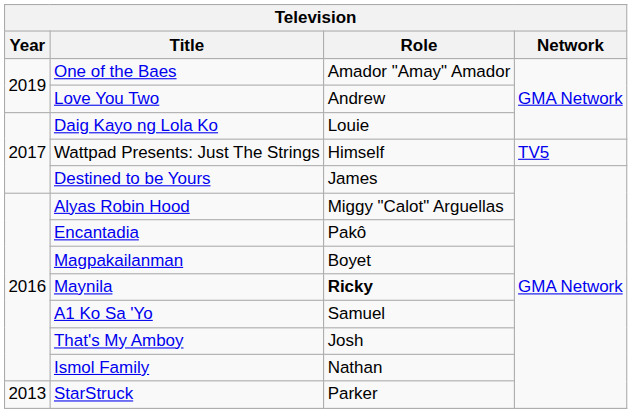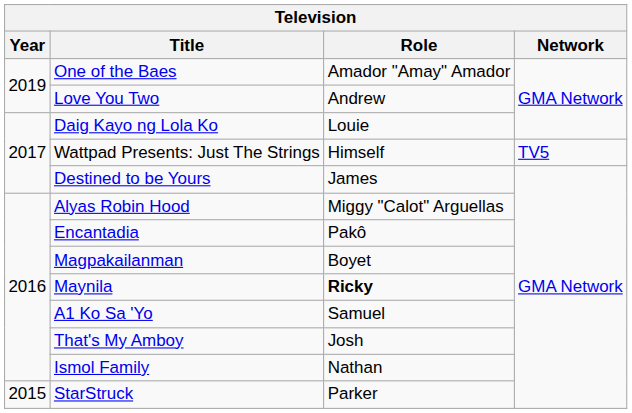StarStruck | Year: 2013 -> 2015
